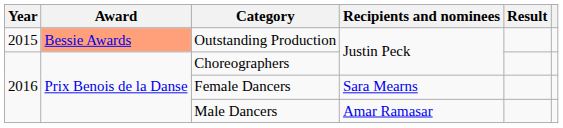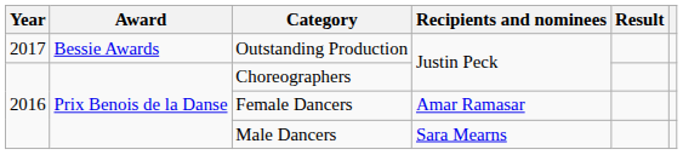Outstanding Production | Year: 2015 -> 2017
Outstanding Production | Award: lightsalmon background -> no background
Female Dancers | Recipients and nominees: Sara Mearns -> Amar Ramasar
Male Dancers | Recipients and nominees: Amar Ramasar -> Sara Mearns
